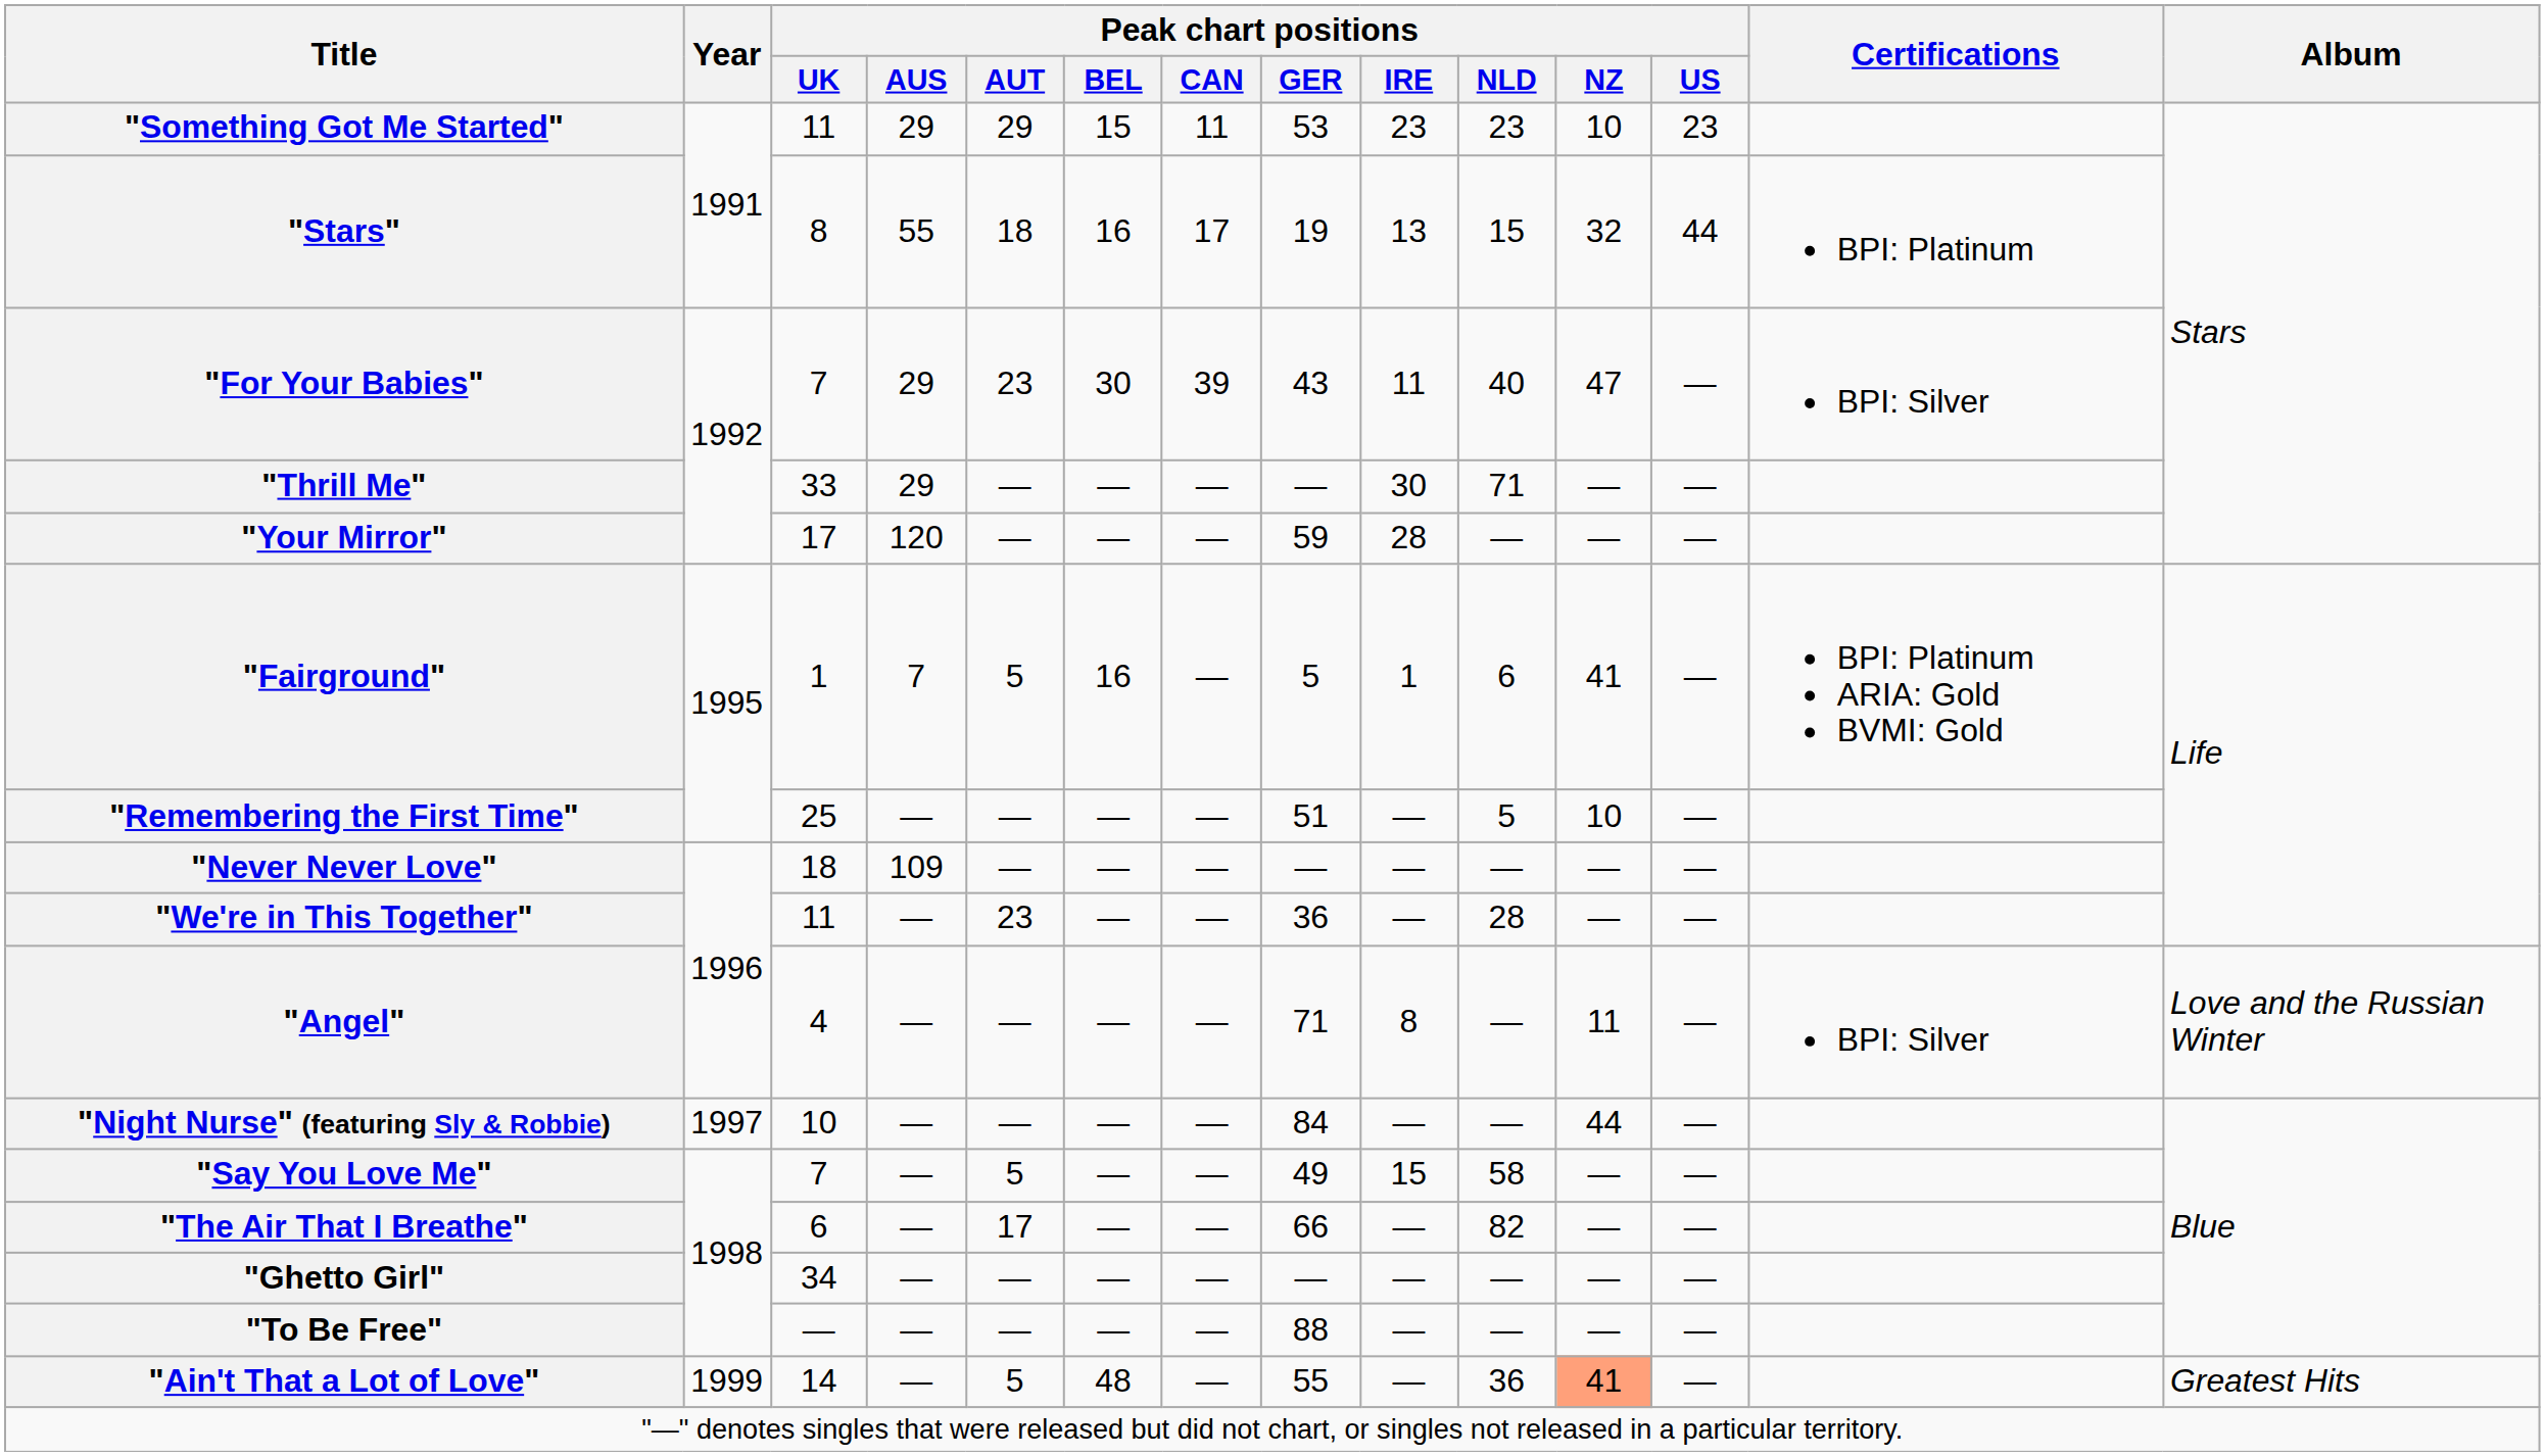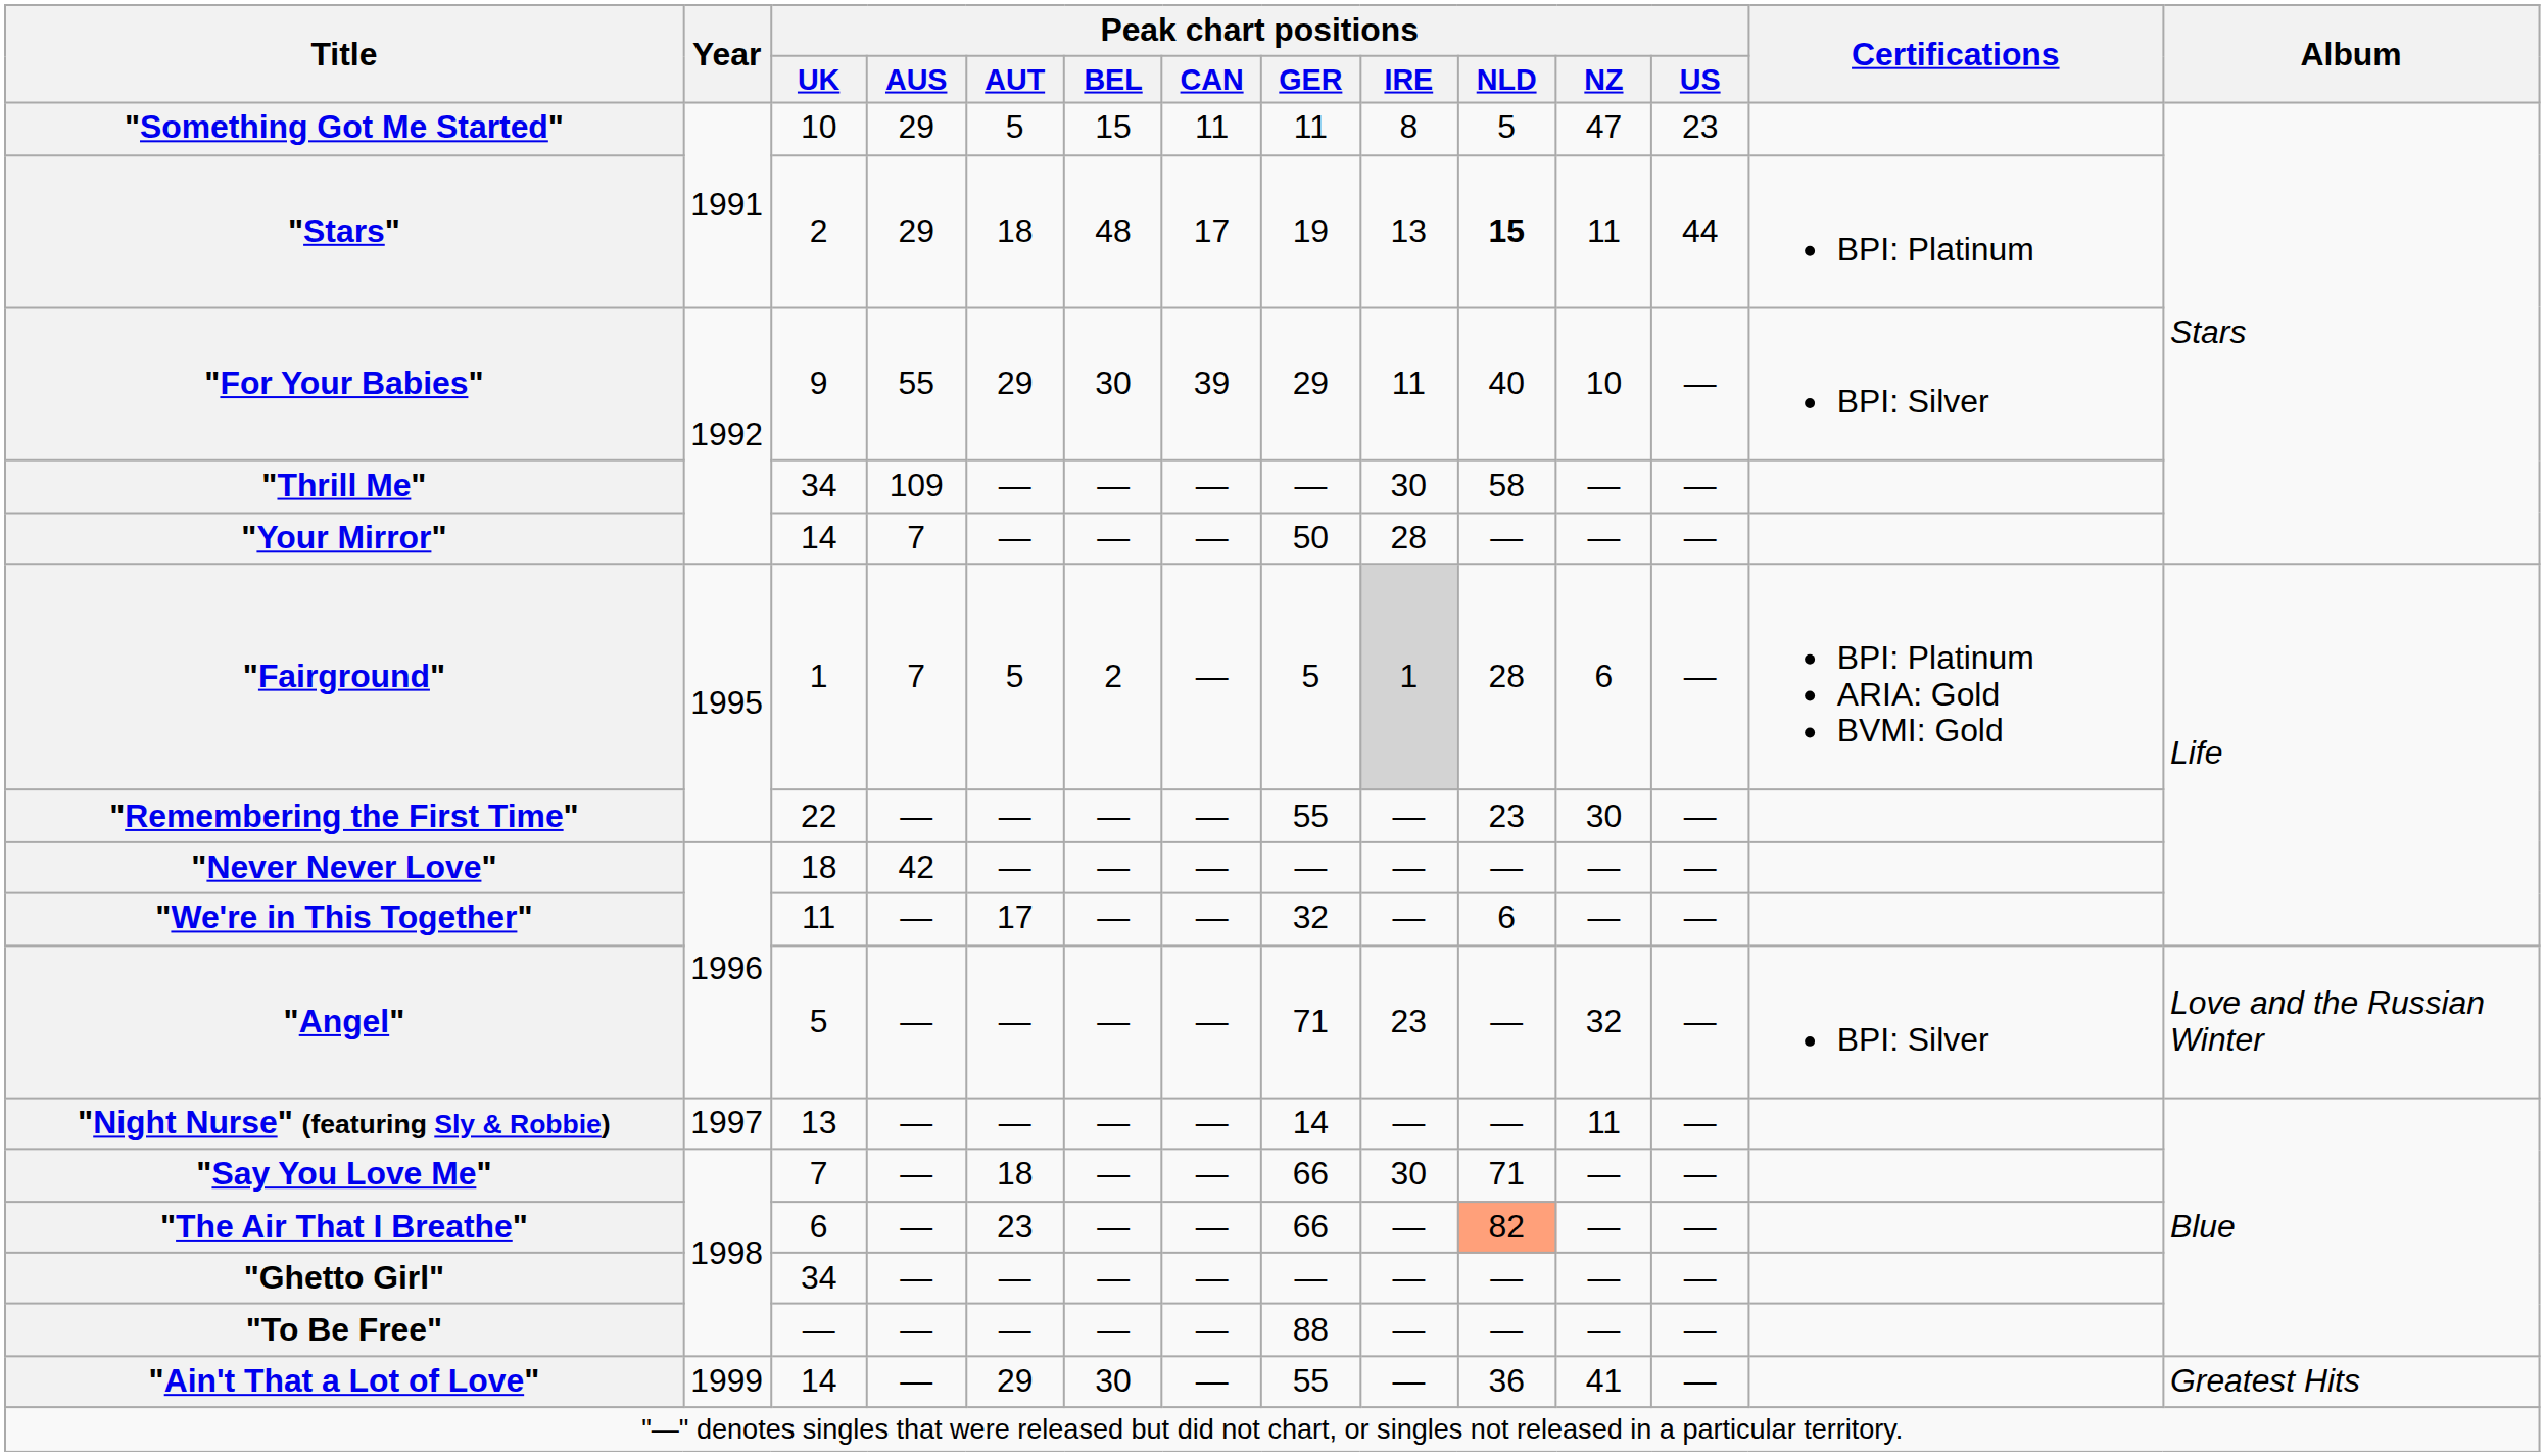"Something Got Me Started" | Peak chart positions / UK: 11 -> 10
"Something Got Me Started" | Peak chart positions / AUT: 29 -> 5
"Something Got Me Started" | Peak chart positions / GER: 53 -> 11
"Something Got Me Started" | Peak chart positions / IRE: 23 -> 8
"Something Got Me Started" | Peak chart positions / NLD: 23 -> 5
"Something Got Me Started" | Peak chart positions / NZ: 10 -> 47
"Stars" | Peak chart positions / UK: 8 -> 2
"Stars" | Peak chart positions / AUS: 55 -> 29
"Stars" | Peak chart positions / BEL: 16 -> 48
"Stars" | Peak chart positions / NLD: normal -> bold
"Stars" | Peak chart positions / NZ: 32 -> 11
"For Your Babies" | Peak chart positions / UK: 7 -> 9
"For Your Babies" | Peak chart positions / AUS: 29 -> 55
"For Your Babies" | Peak chart positions / AUT: 23 -> 29
"For Your Babies" | Peak chart positions / GER: 43 -> 29
"For Your Babies" | Peak chart positions / NZ: 47 -> 10
"Thrill Me" | Peak chart positions / UK: 33 -> 34
"Thrill Me" | Peak chart positions / AUS: 29 -> 109
"Thrill Me" | Peak chart positions / NLD: 71 -> 58
"Your Mirror" | Peak chart positions / UK: 17 -> 14
"Your Mirror" | Peak chart positions / AUS: 120 -> 7
"Your Mirror" | Peak chart positions / GER: 59 -> 50
"Fairground" | Peak chart positions / BEL: 16 -> 2
"Fairground" | Peak chart positions / IRE: no background -> lightgrey background
"Fairground" | Peak chart positions / NLD: 6 -> 28
"Fairground" | Peak chart positions / NZ: 41 -> 6
"Remembering the First Time" | Peak chart positions / UK: 25 -> 22
"Remembering the First Time" | Peak chart positions / GER: 51 -> 55
"Remembering the First Time" | Peak chart positions / NLD: 5 -> 23
"Remembering the First Time" | Peak chart positions / NZ: 10 -> 30
"Never Never Love" | Peak chart positions / AUS: 109 -> 42
"We're in This Together" | Peak chart positions / AUT: 23 -> 17
"We're in This Together" | Peak chart positions / GER: 36 -> 32
"We're in This Together" | Peak chart positions / NLD: 28 -> 6
"Angel" | Peak chart positions / UK: 4 -> 5
"Angel" | Peak chart positions / IRE: 8 -> 23
"Angel" | Peak chart positions / NZ: 11 -> 32
"Night Nurse" (featuring Sly & Robbie) | Peak chart positions / UK: 10 -> 13
"Night Nurse" (featuring Sly & Robbie) | Peak chart positions / GER: 84 -> 14
"Night Nurse" (featuring Sly & Robbie) | Peak chart positions / NZ: 44 -> 11
"Say You Love Me" | Peak chart positions / AUT: 5 -> 18
"Say You Love Me" | Peak chart positions / GER: 49 -> 66
"Say You Love Me" | Peak chart positions / IRE: 15 -> 30
"Say You Love Me" | Peak chart positions / NLD: 58 -> 71
"The Air That I Breathe" | Peak chart positions / AUT: 17 -> 23
"The Air That I Breathe" | Peak chart positions / NLD: no background -> lightsalmon background
"Ain't That a Lot of Love" | Peak chart positions / AUT: 5 -> 29
"Ain't That a Lot of Love" | Peak chart positions / BEL: 48 -> 30
"Ain't That a Lot of Love" | Peak chart positions / NZ: lightsalmon background -> no background
